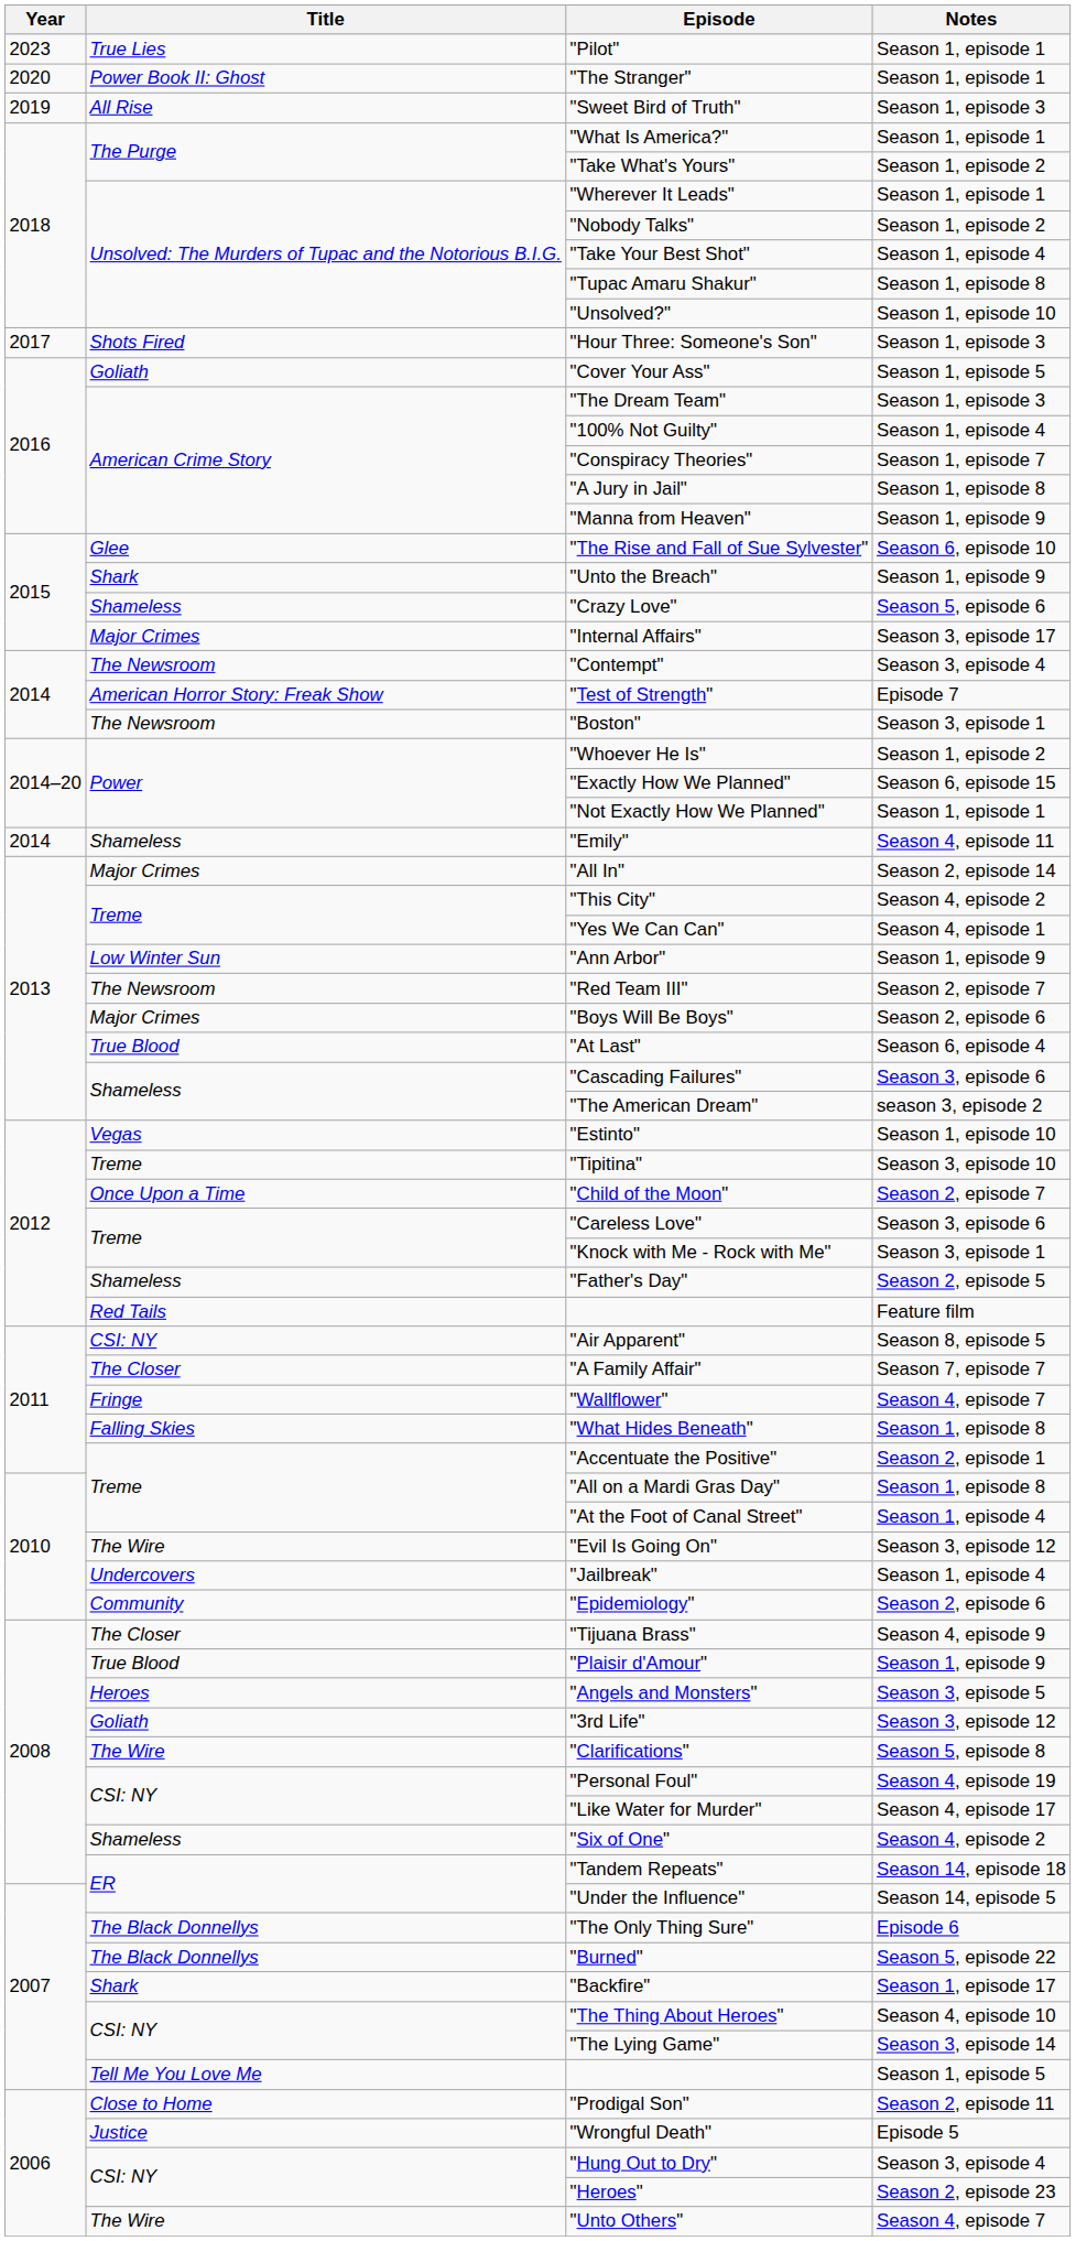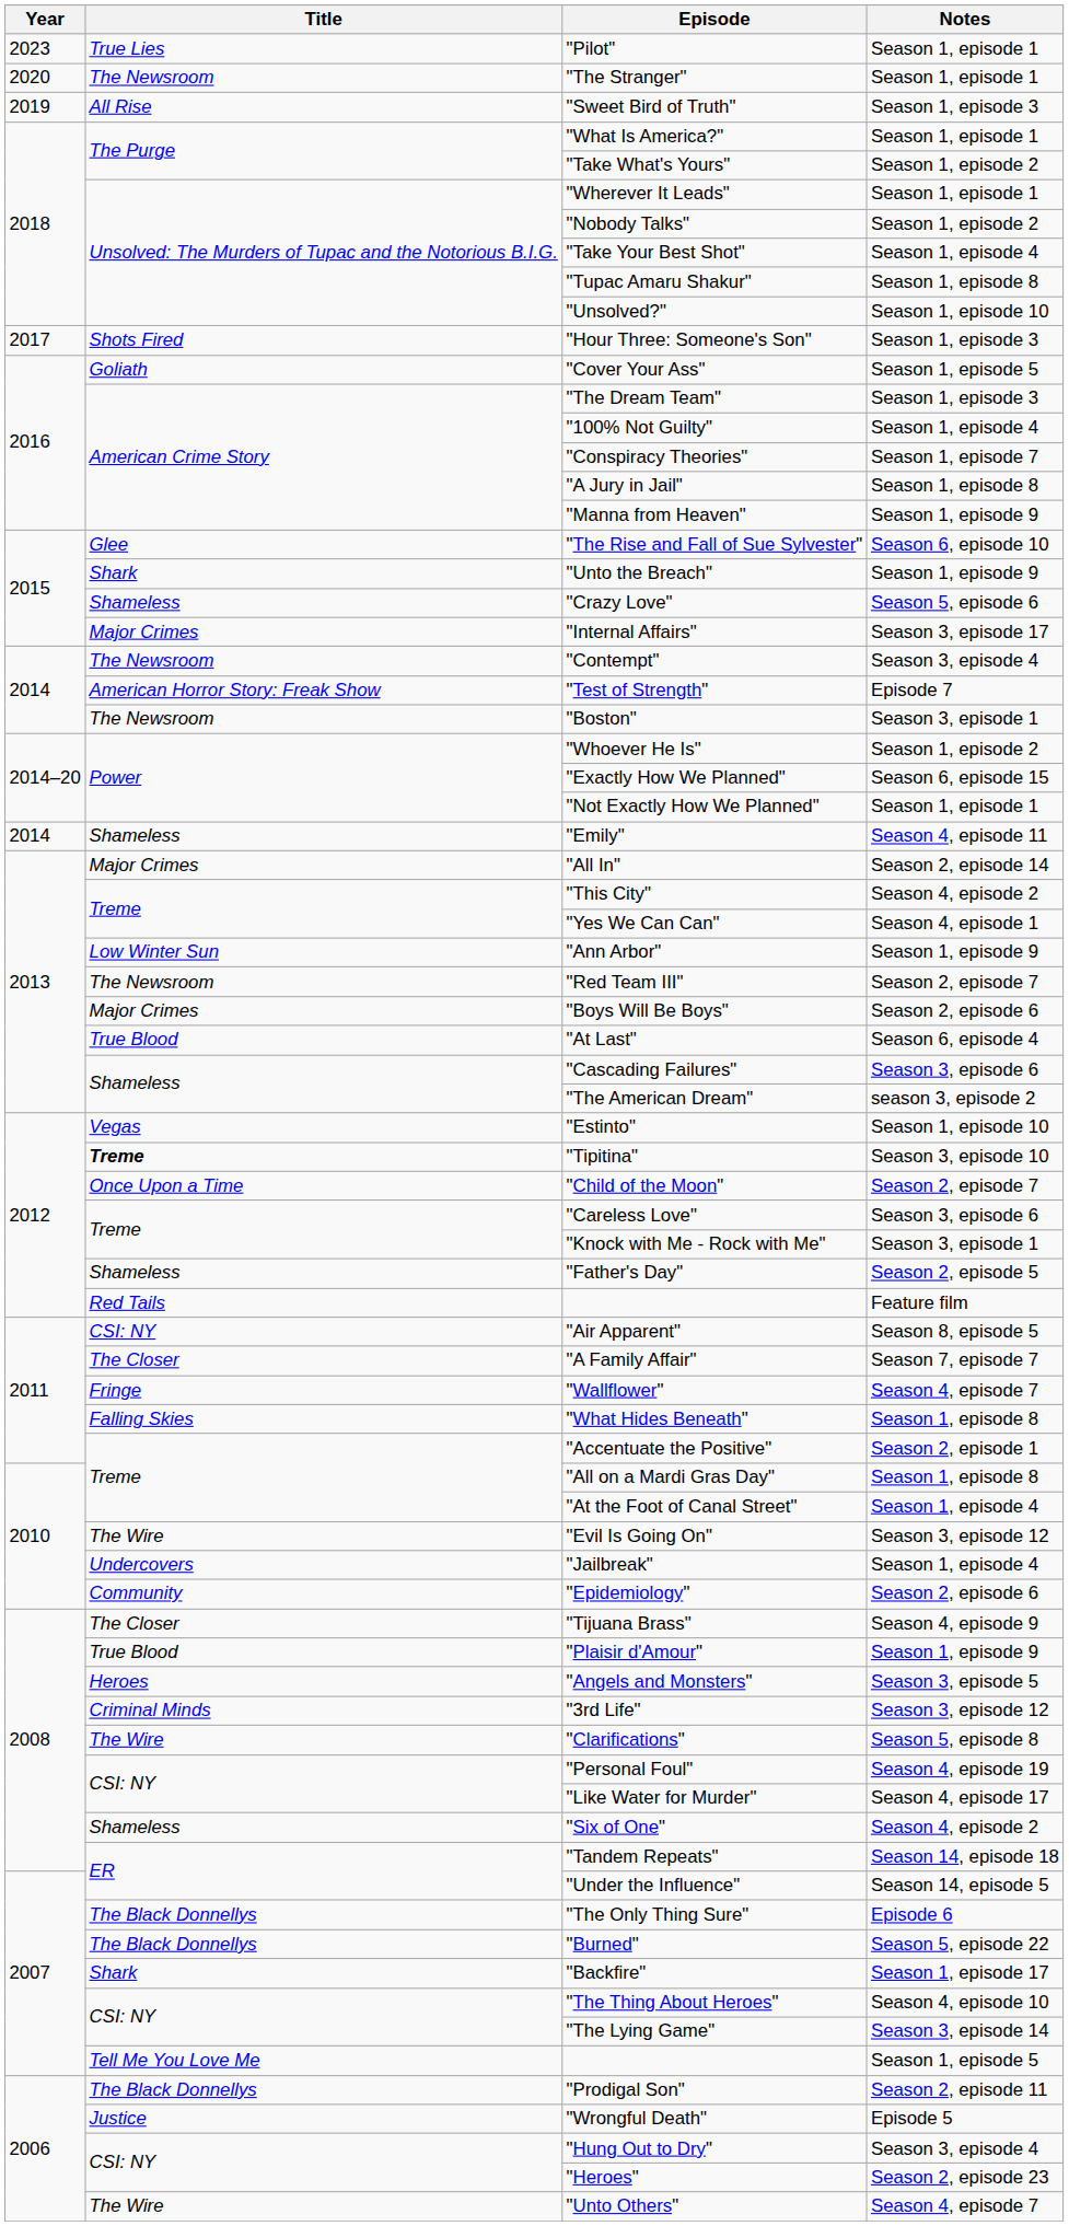"The Stranger" | Title: Power Book II: Ghost -> The Newsroom
"Tipitina" | Title: normal -> bold
"3rd Life" | Title: Goliath -> Criminal Minds
"Prodigal Son" | Title: Close to Home -> The Black Donnellys
